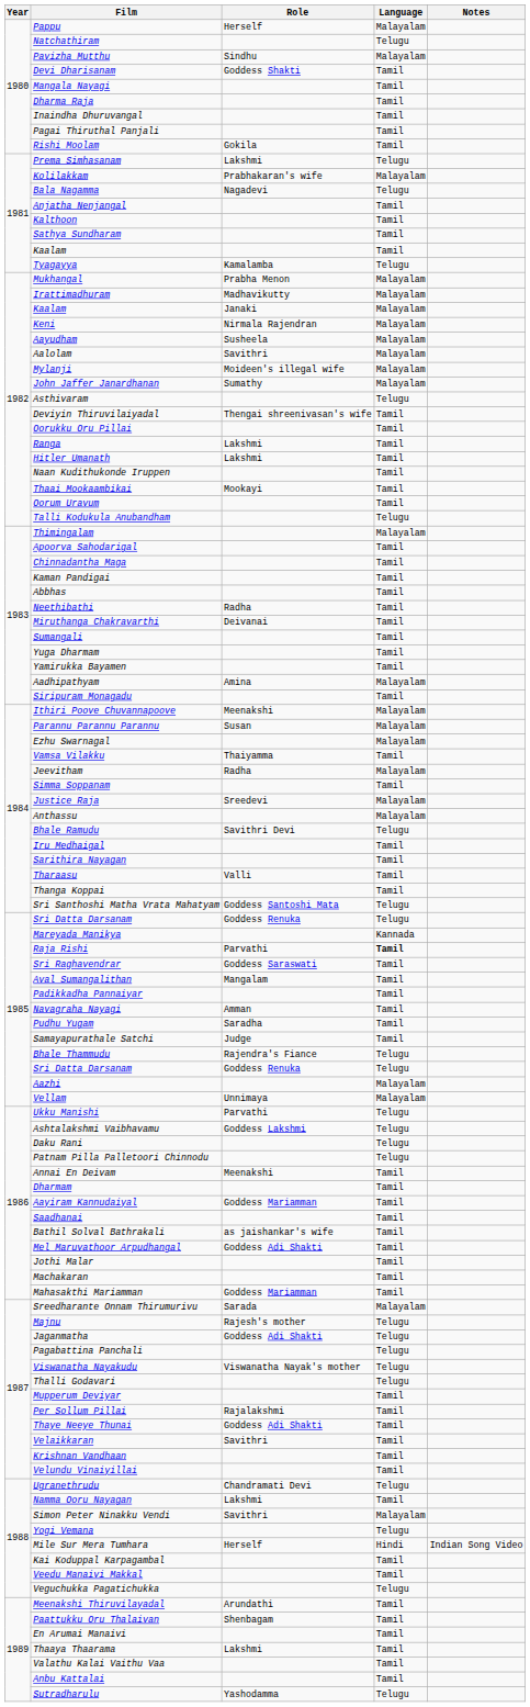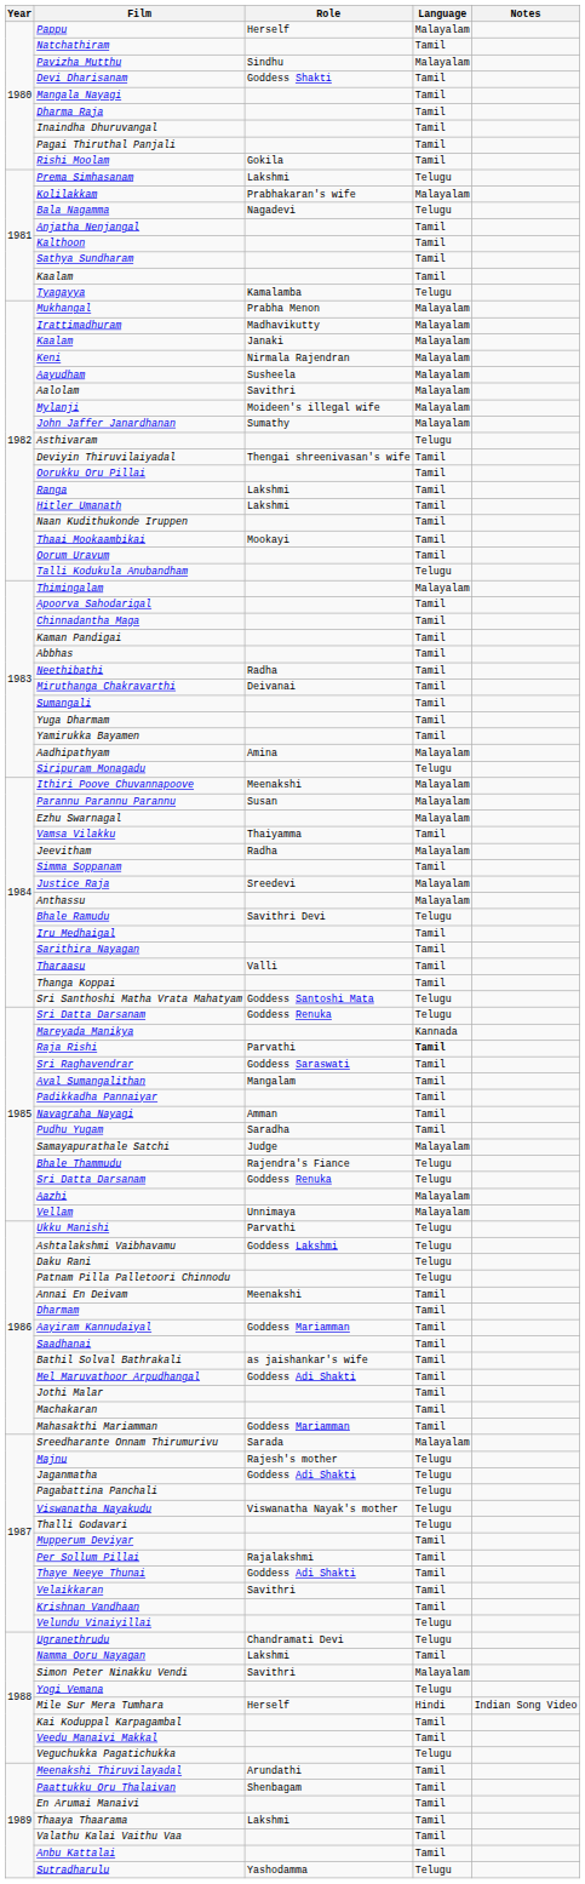Natchathiram | Language: Telugu -> Tamil
Siripuram Monagadu | Language: Tamil -> Telugu
Samayapurathale Satchi | Language: Tamil -> Malayalam
Velundu Vinaiyillai | Language: Tamil -> Telugu
